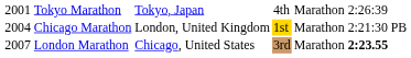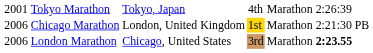Chicago Marathon | column 1: 2004 -> 2006
London Marathon | column 1: 2007 -> 2006
